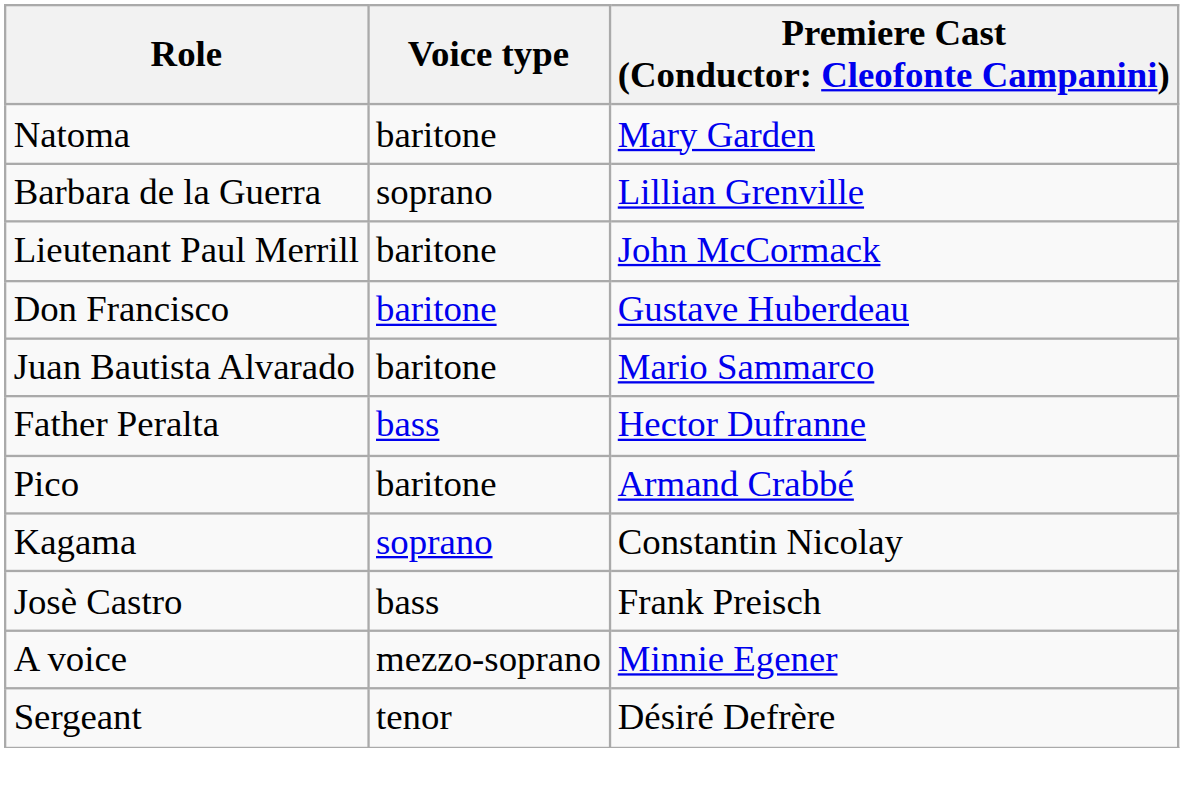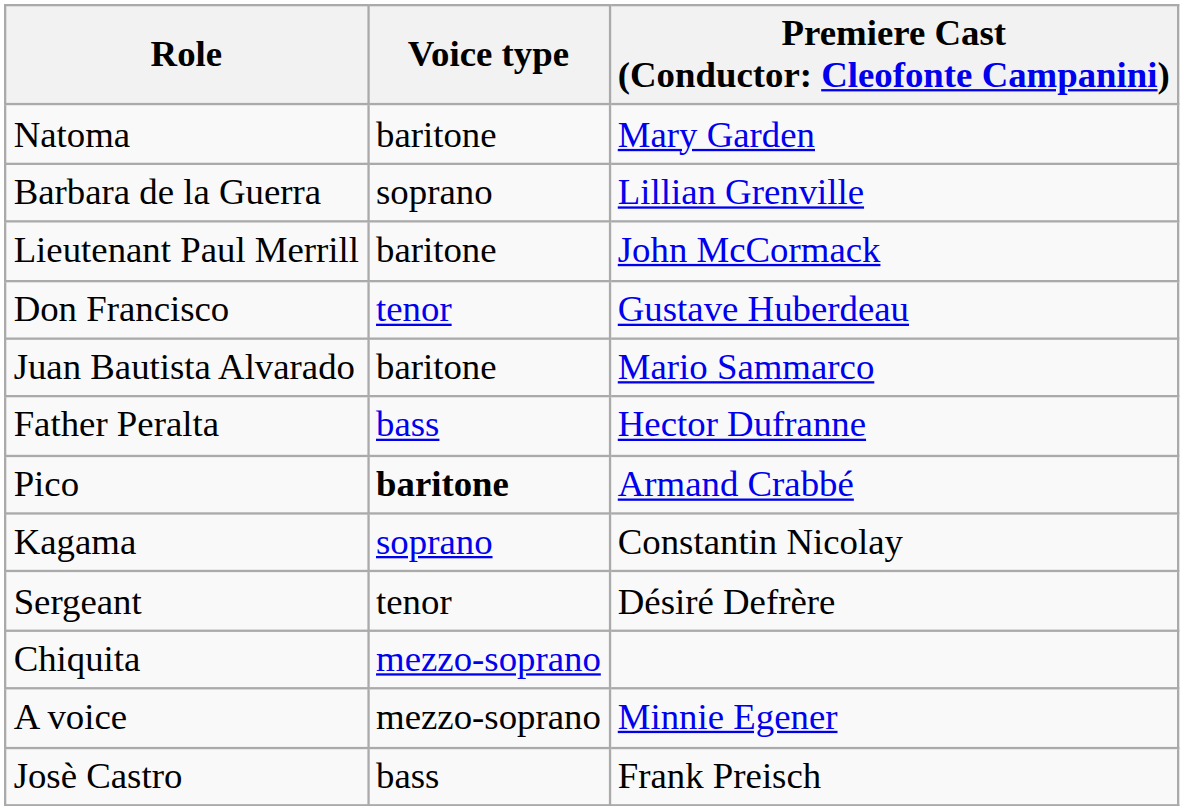Don Francisco | Voice type: baritone -> tenor
Pico | Voice type: normal -> bold
rows swapped: Josè Castro <-> Sergeant
+ row: Chiquita | mezzo-soprano
